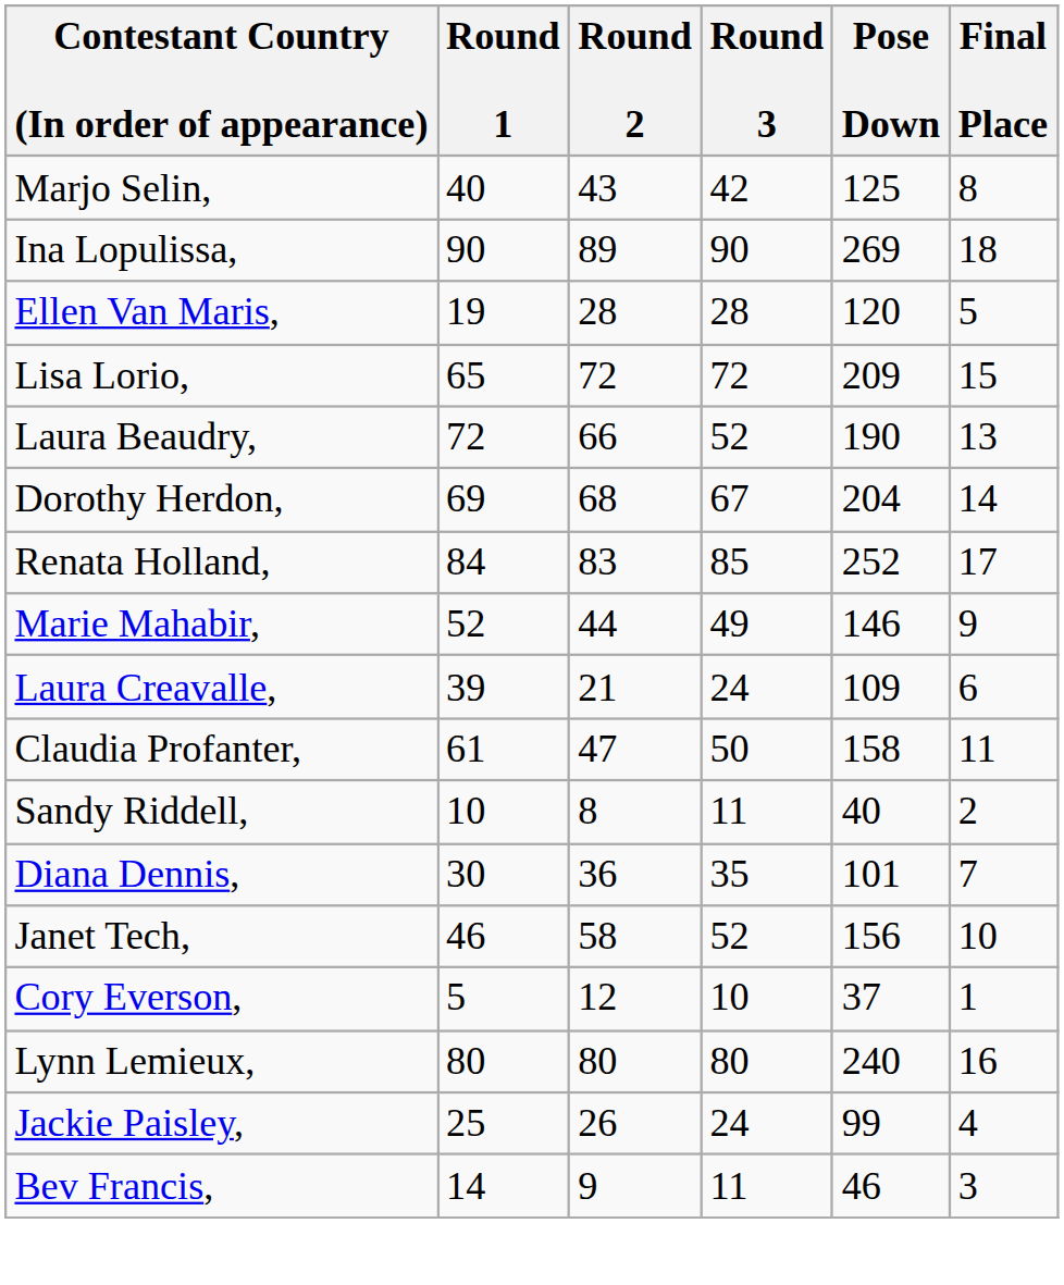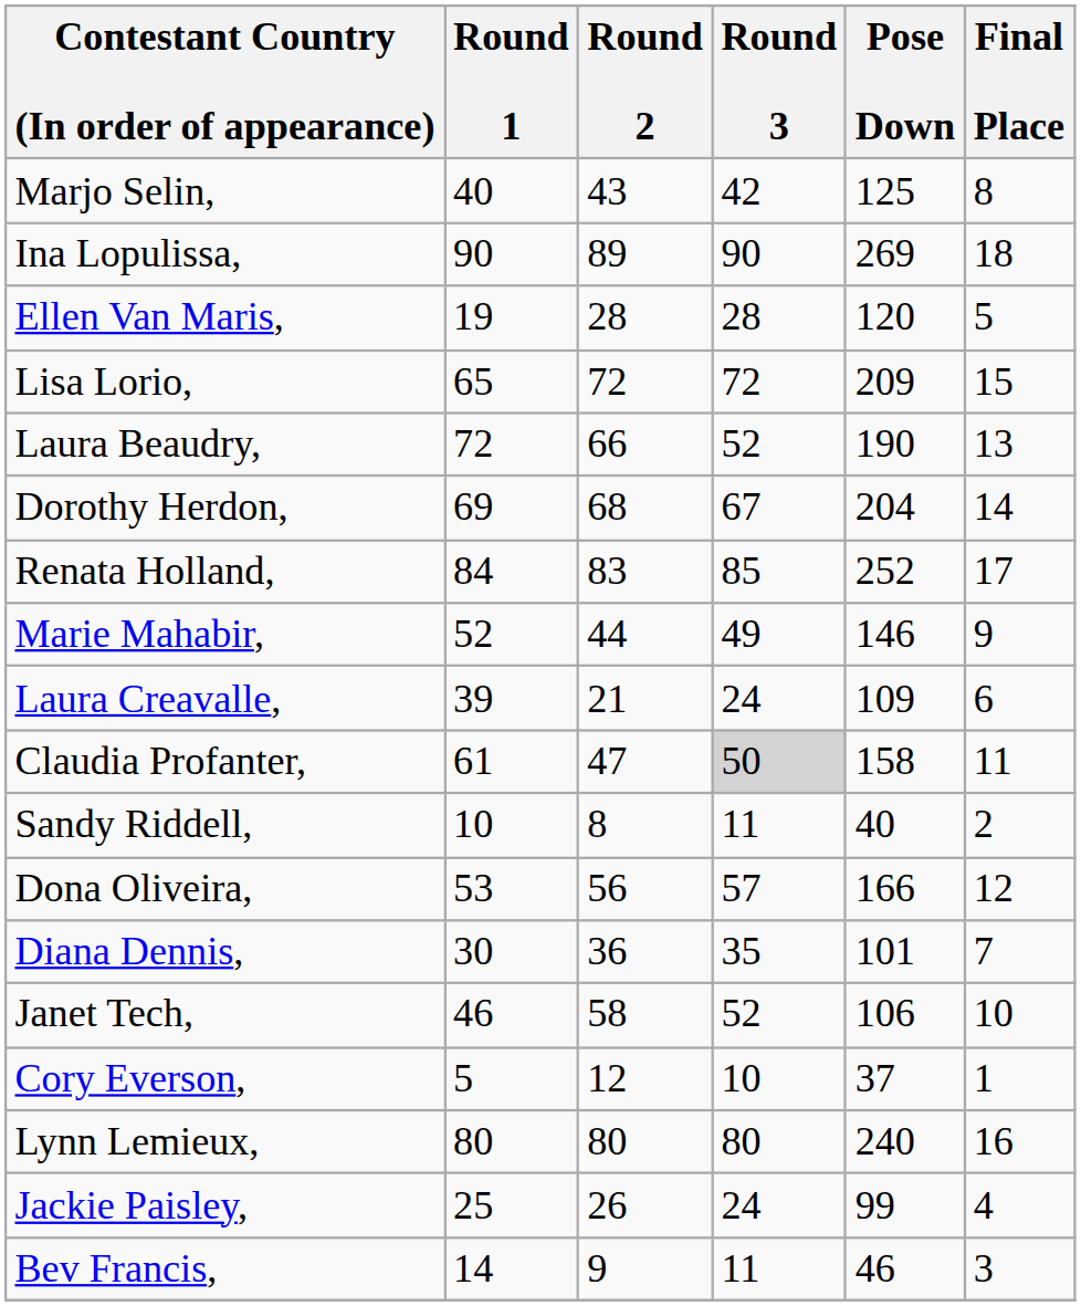Claudia Profanter, | Round 3: no background -> lightgrey background
+ row: Dona Oliveira, | 53 | 56 | 57 | 166 | 12
Janet Tech, | Pose Down: 156 -> 106
